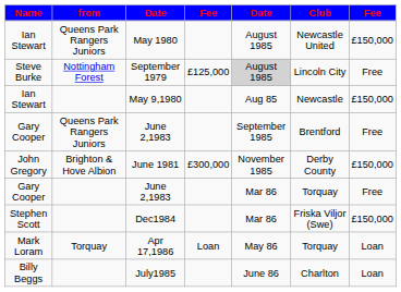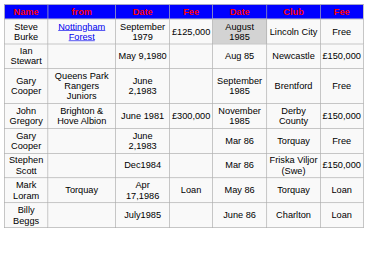- row: Ian Stewart | Queens Park Rangers Juniors | May 1980 | August 1985 | Newcastle United | £150,000
